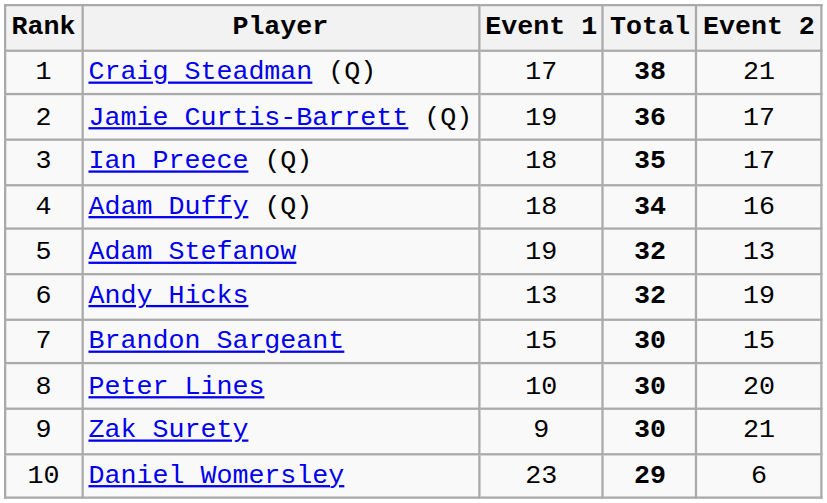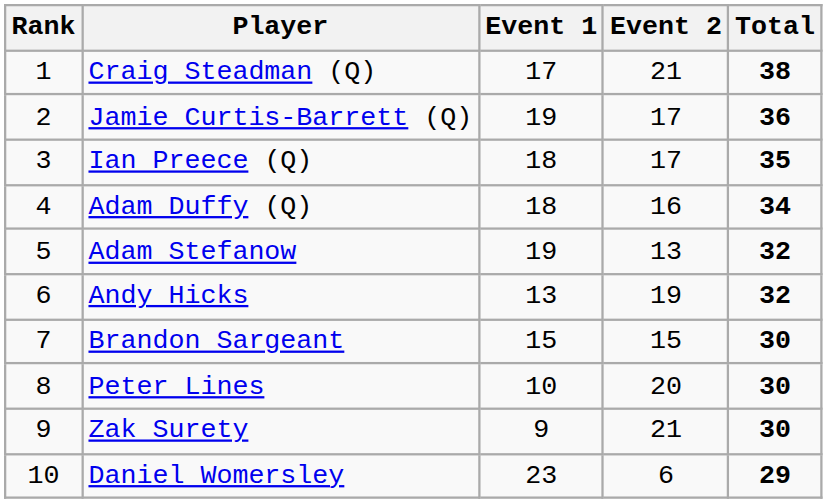columns swapped: Event 2 <-> Total
